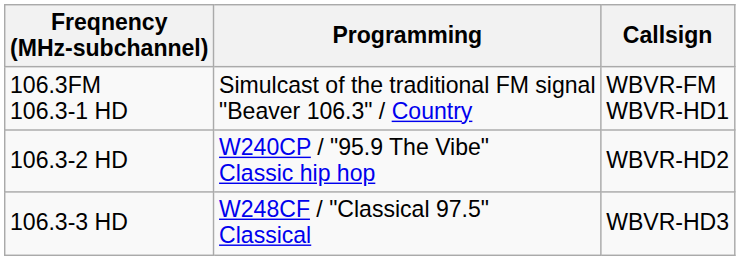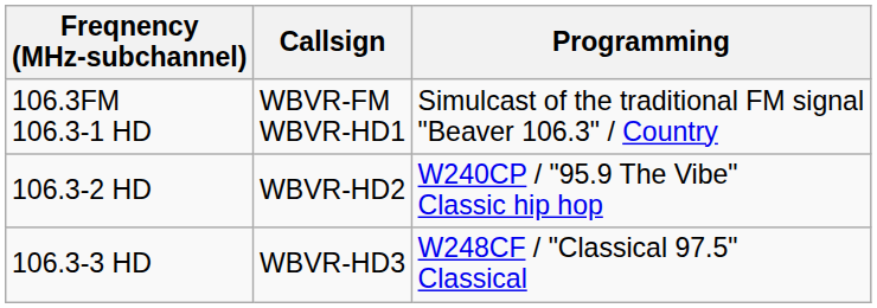columns swapped: Callsign <-> Programming
